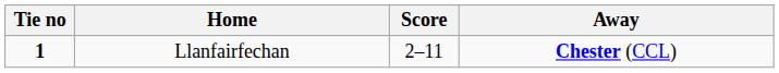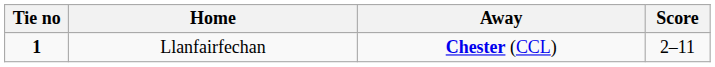columns swapped: Score <-> Away
